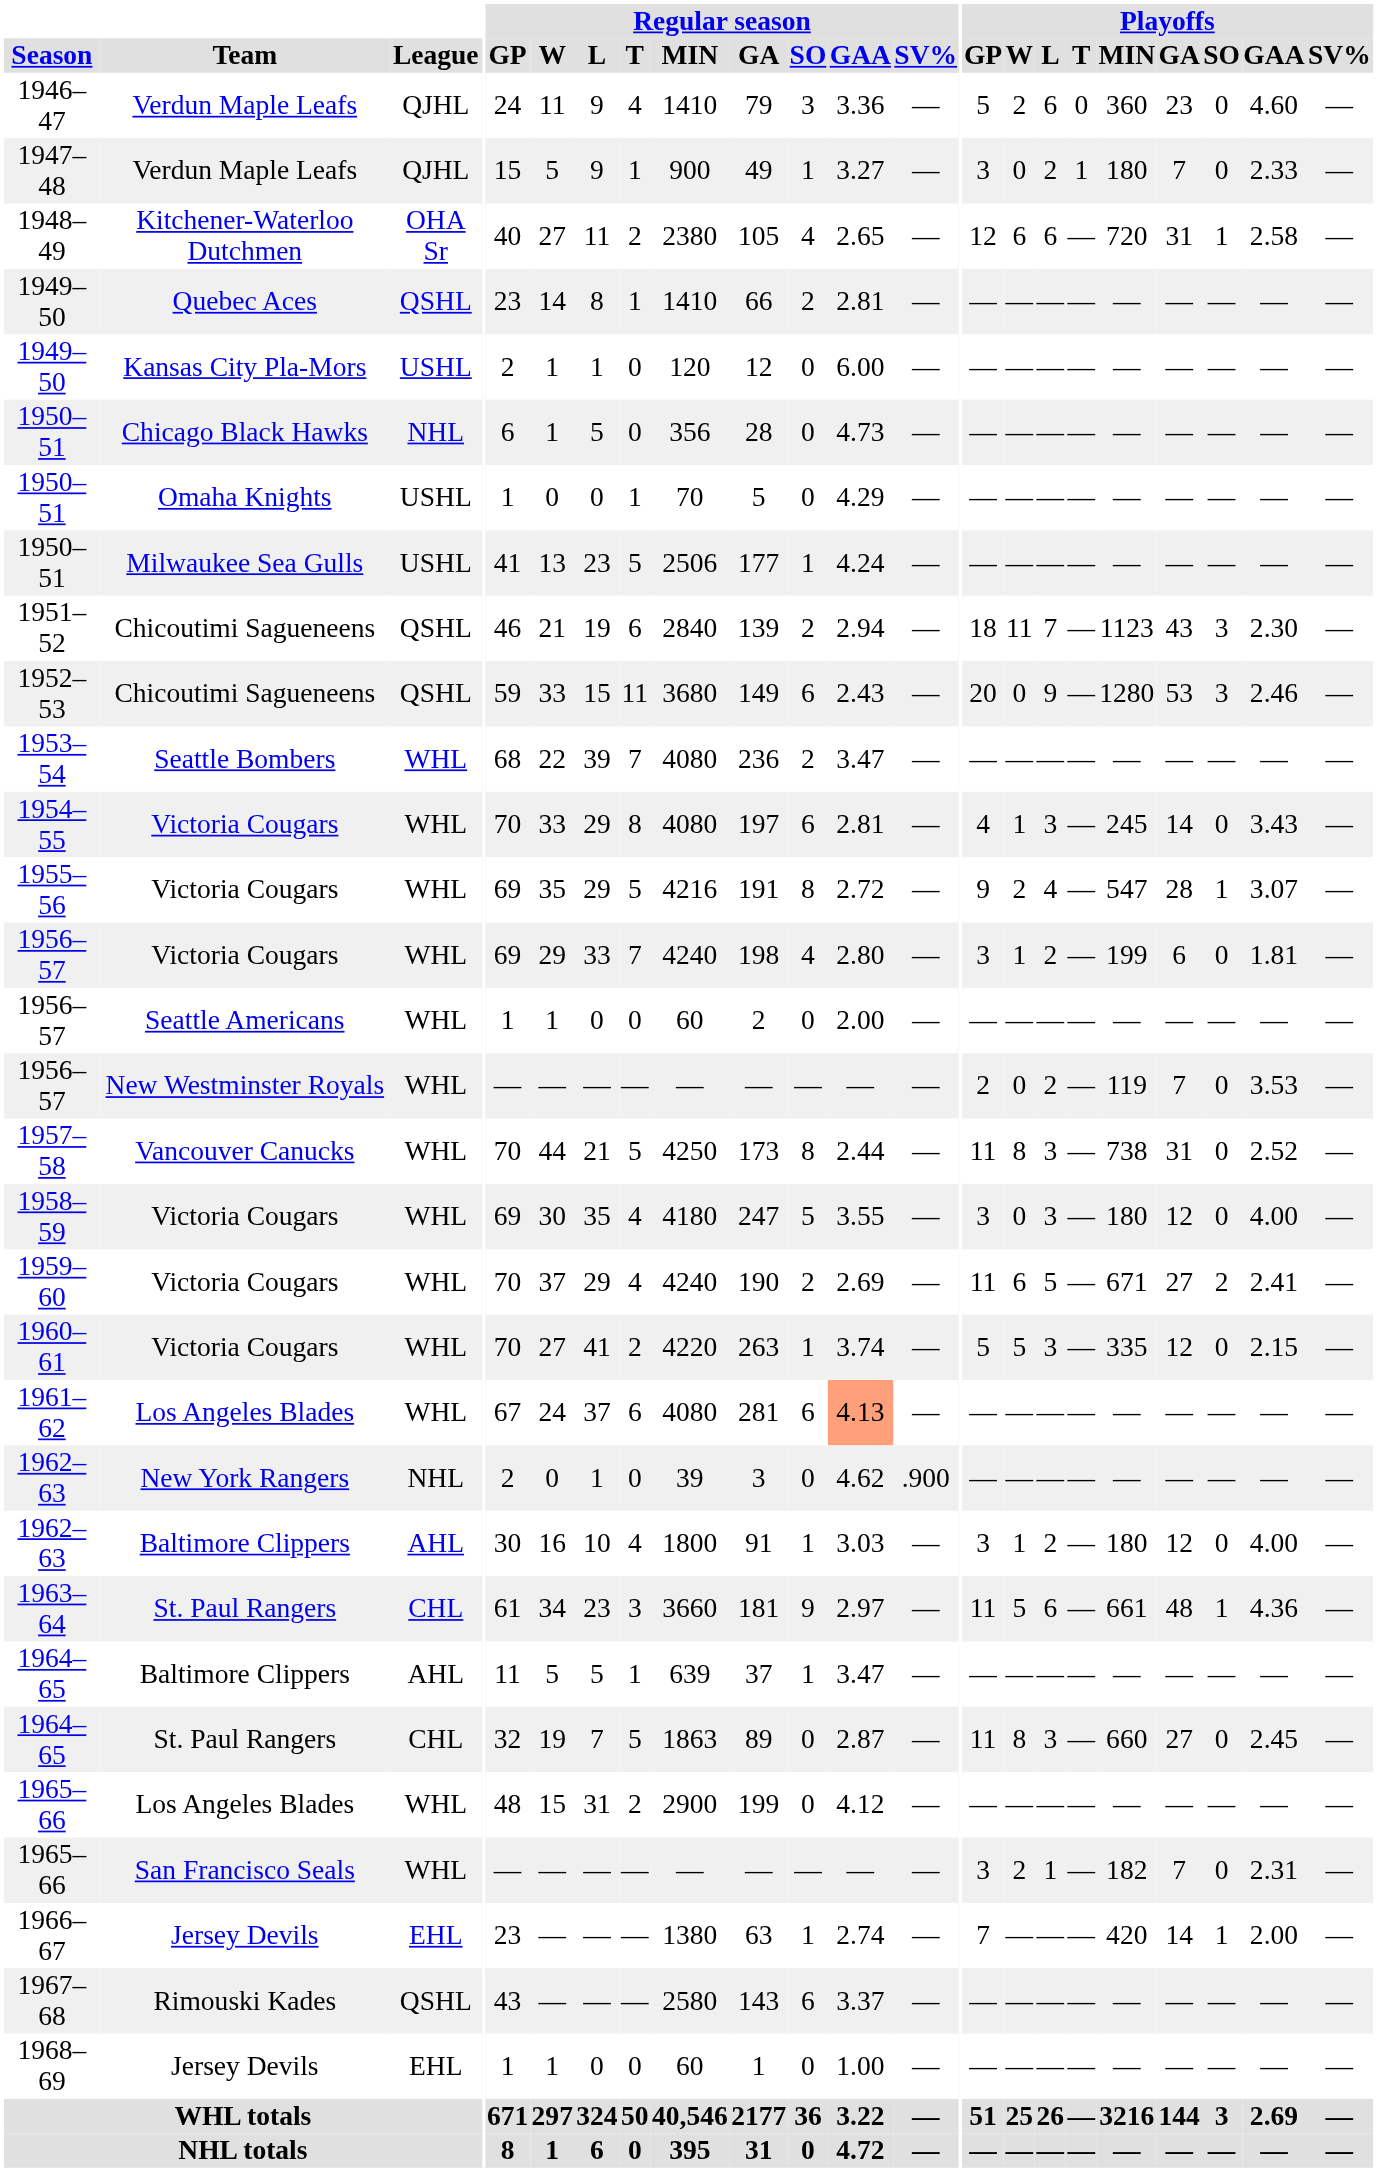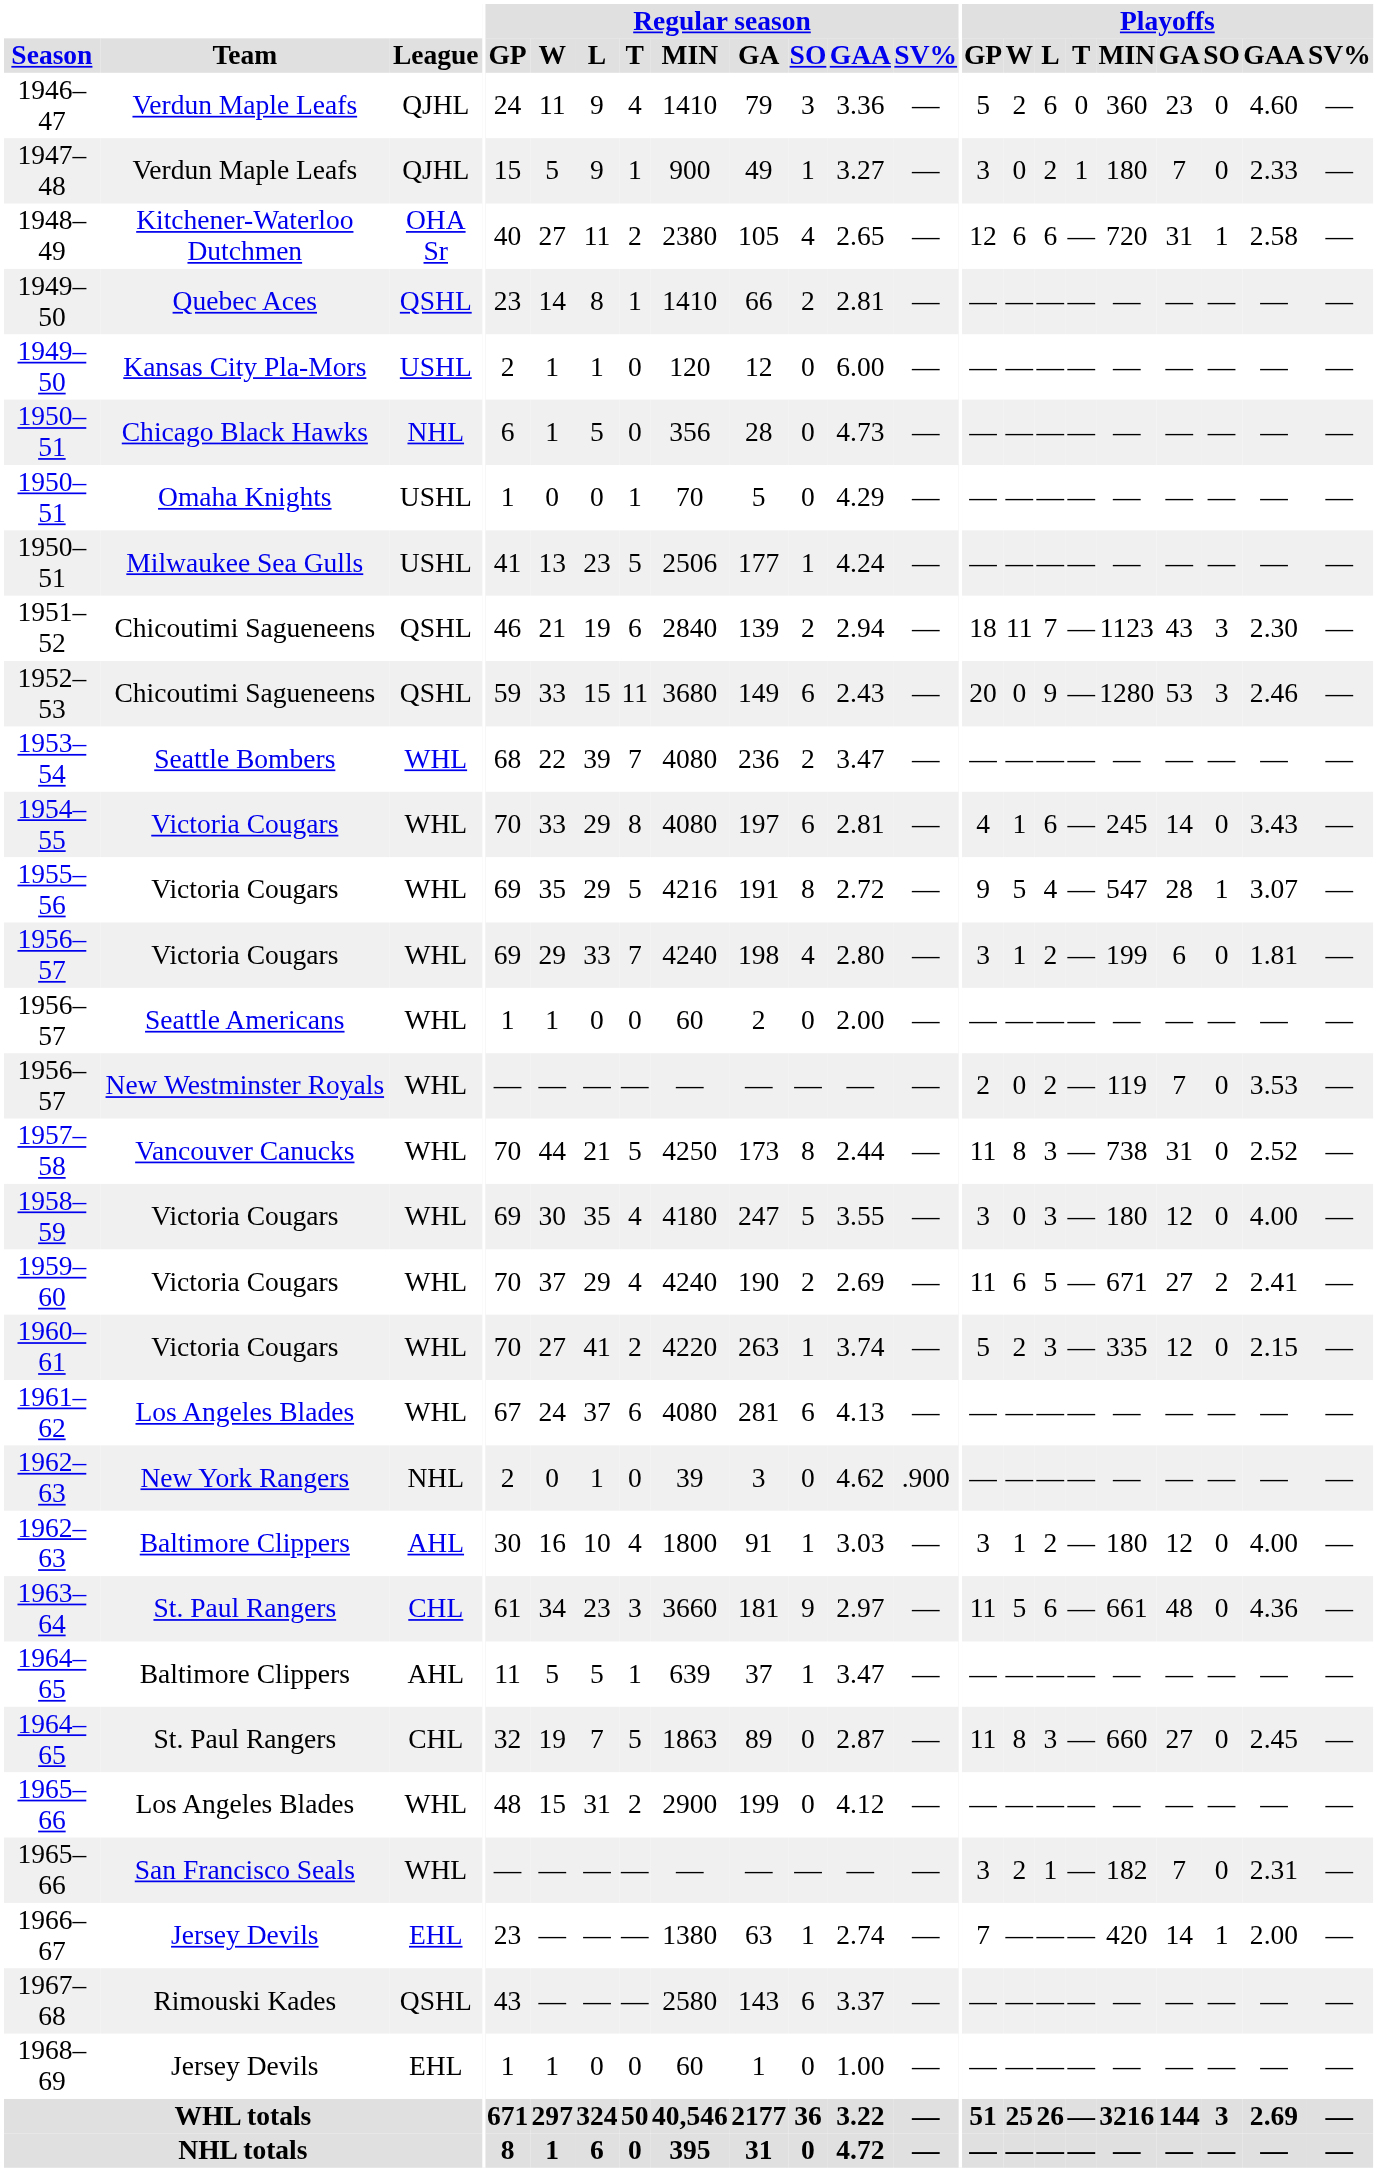1954–55 | Playoffs / L: 3 -> 6
1955–56 | Playoffs / W: 2 -> 5
1960–61 | Playoffs / W: 5 -> 2
1961–62 | Regular season / GAA: lightsalmon background -> no background
1963–64 | Playoffs / SO: 1 -> 0
